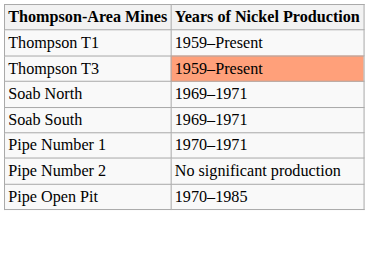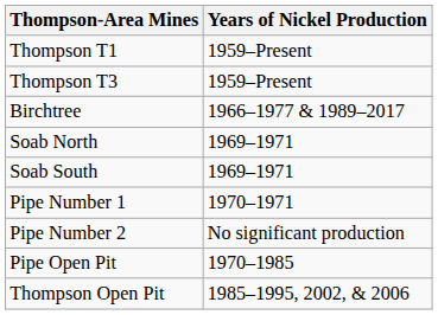Thompson T3 | Years of Nickel Production: lightsalmon background -> no background
+ row: Birchtree | 1966–1977 & 1989–2017
+ row: Thompson Open Pit | 1985–1995, 2002, & 2006
